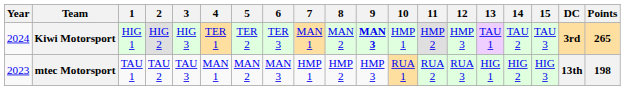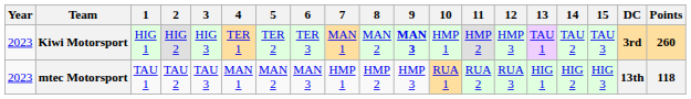Kiwi Motorsport | Year: 2024 -> 2023
Kiwi Motorsport | Points: 265 -> 260
mtec Motorsport | Points: 198 -> 118
